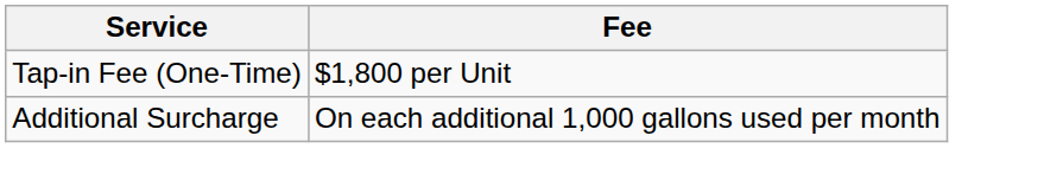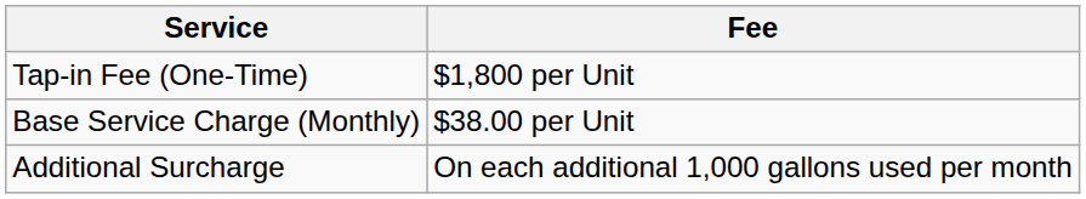+ row: Base Service Charge (Monthly) | $38.00 per Unit
